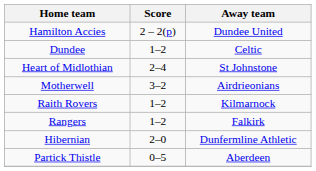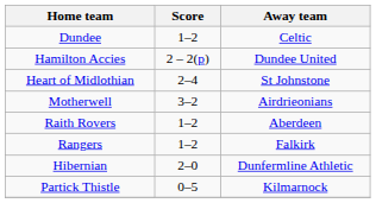rows swapped: Dundee <-> Hamilton Accies
Raith Rovers | Away team: Kilmarnock -> Aberdeen
Partick Thistle | Away team: Aberdeen -> Kilmarnock
